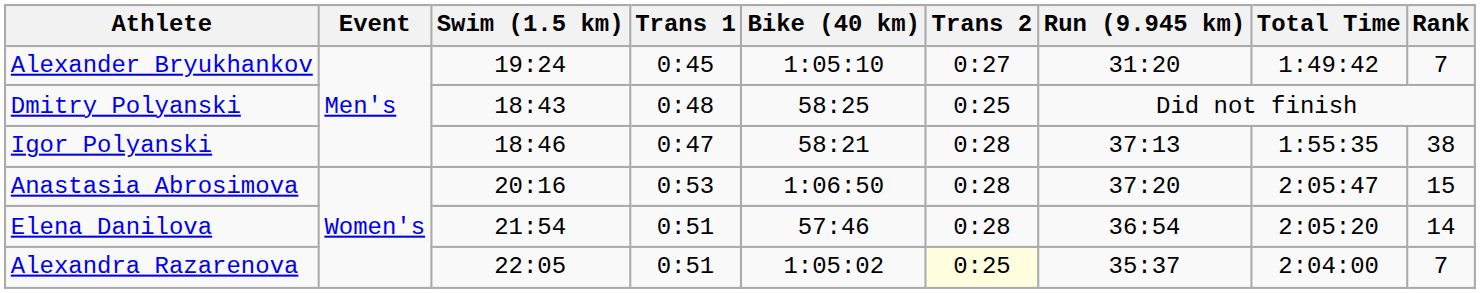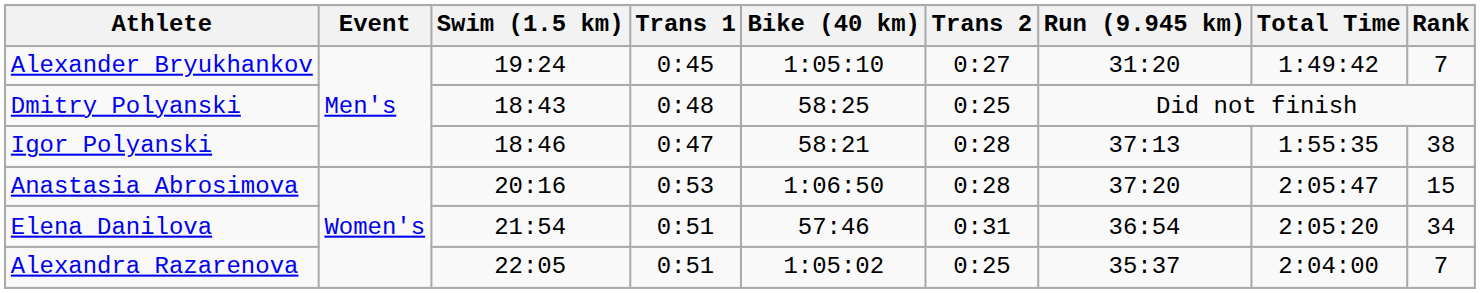Elena Danilova | Trans 2: 0:28 -> 0:31
Elena Danilova | Rank: 14 -> 34
Alexandra Razarenova | Trans 2: lightyellow background -> no background
